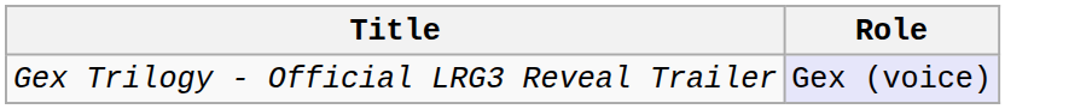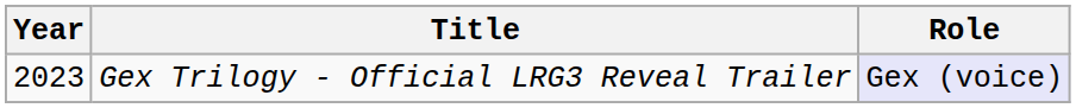+ column: Year | 2023
